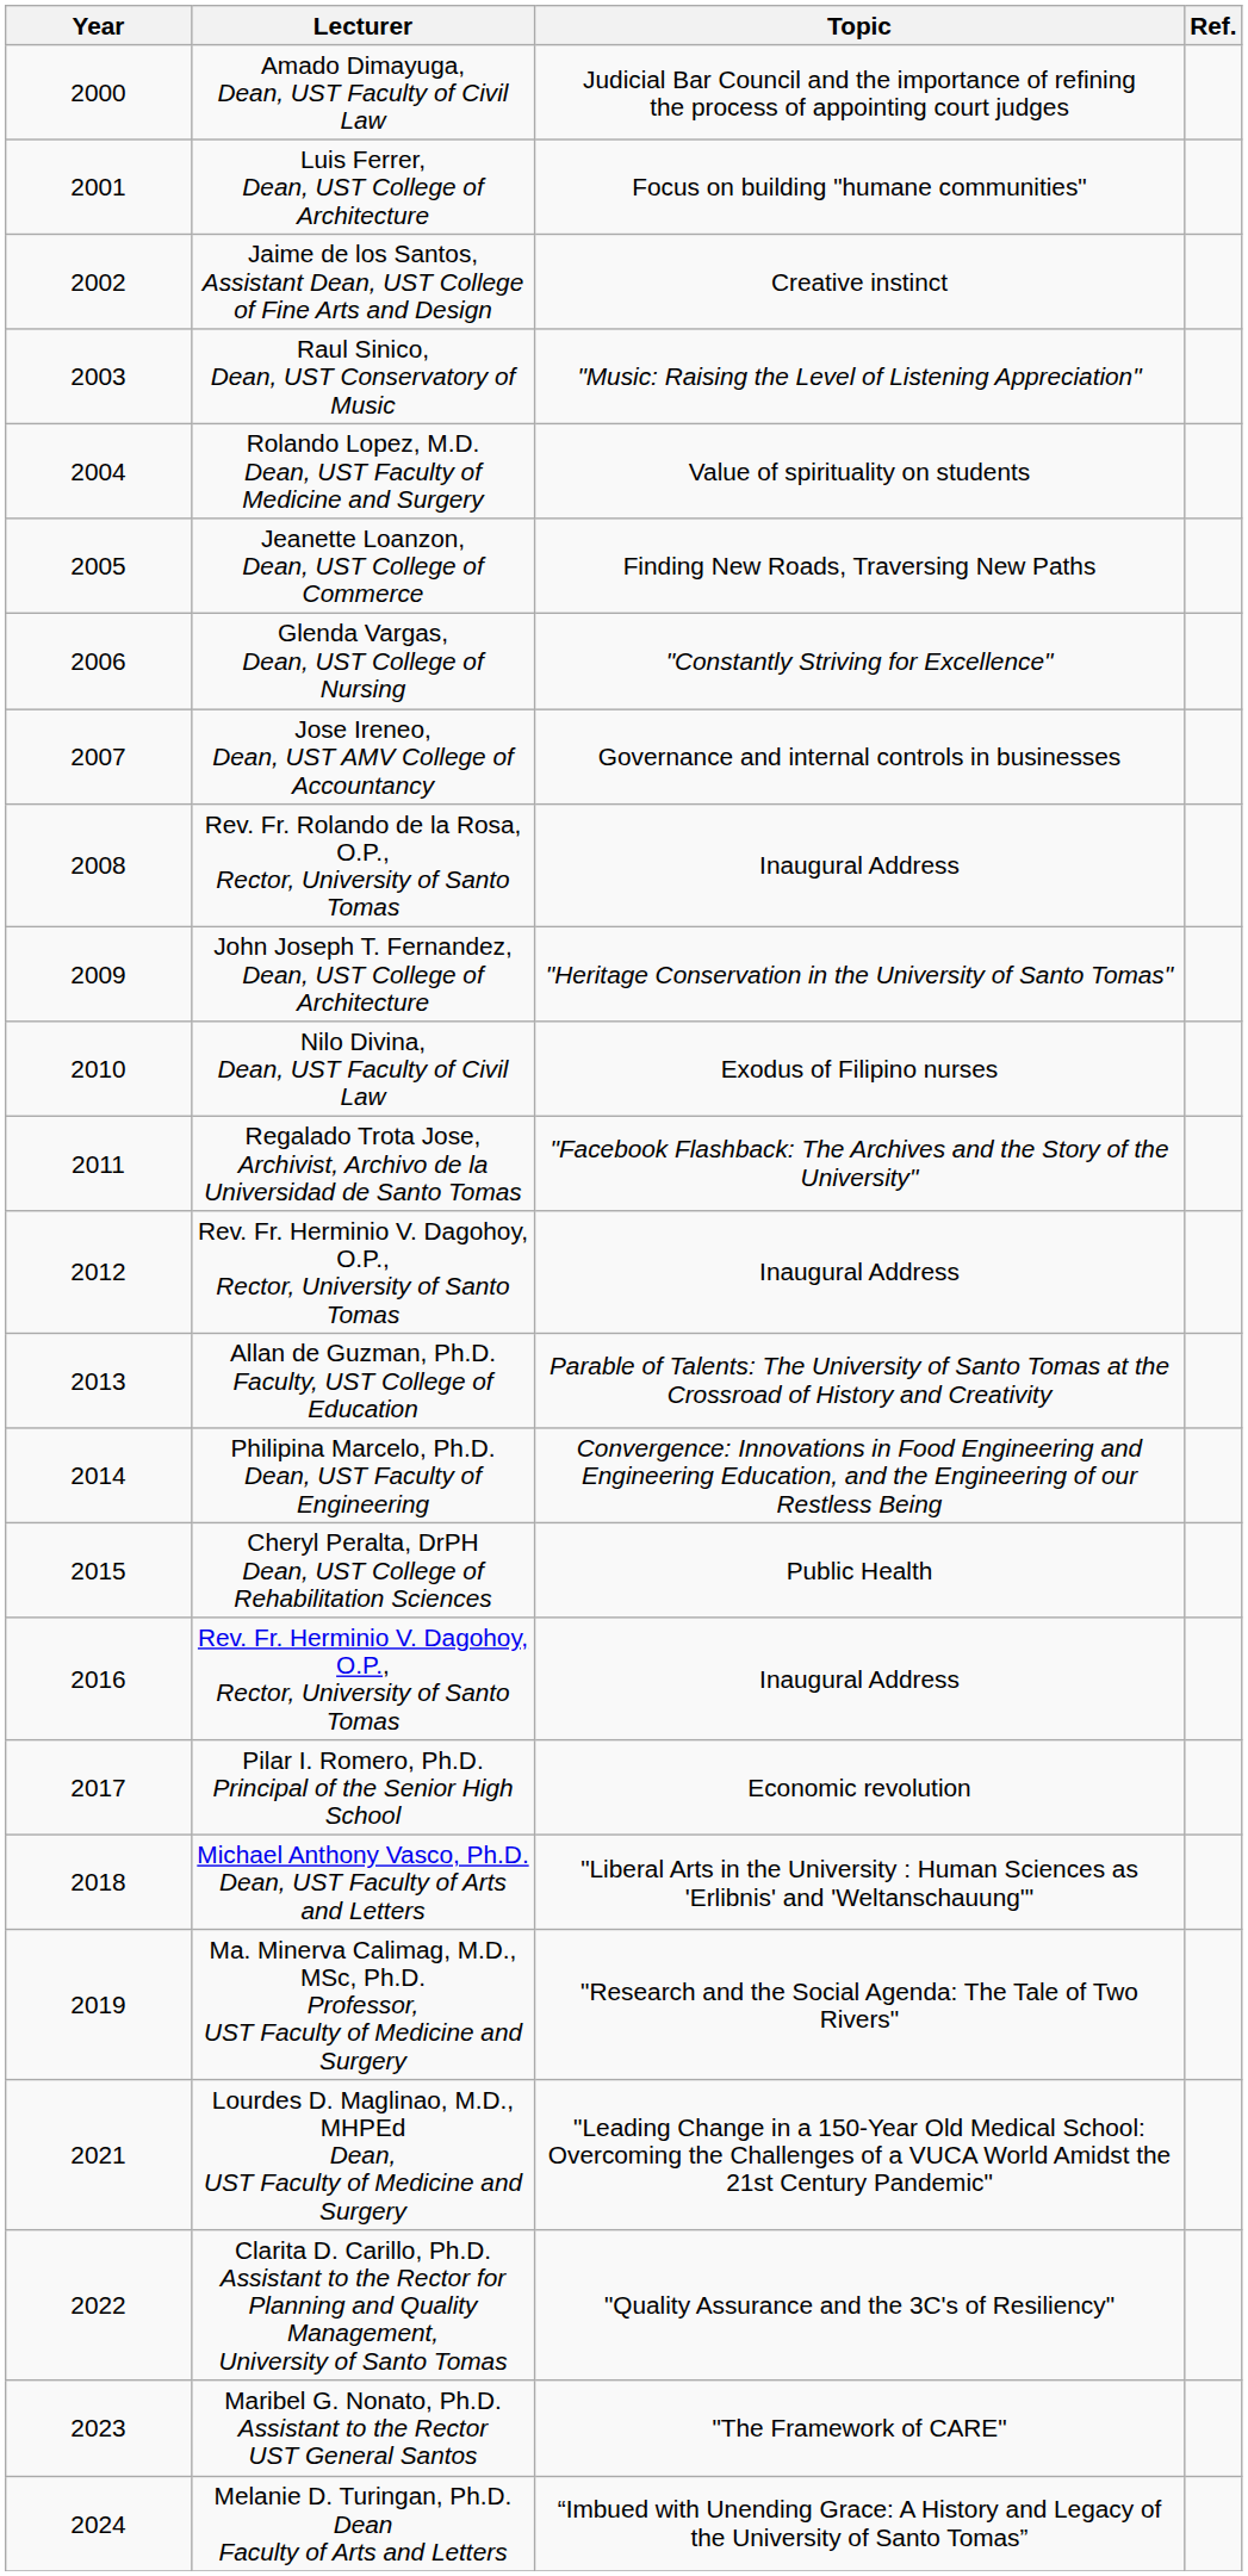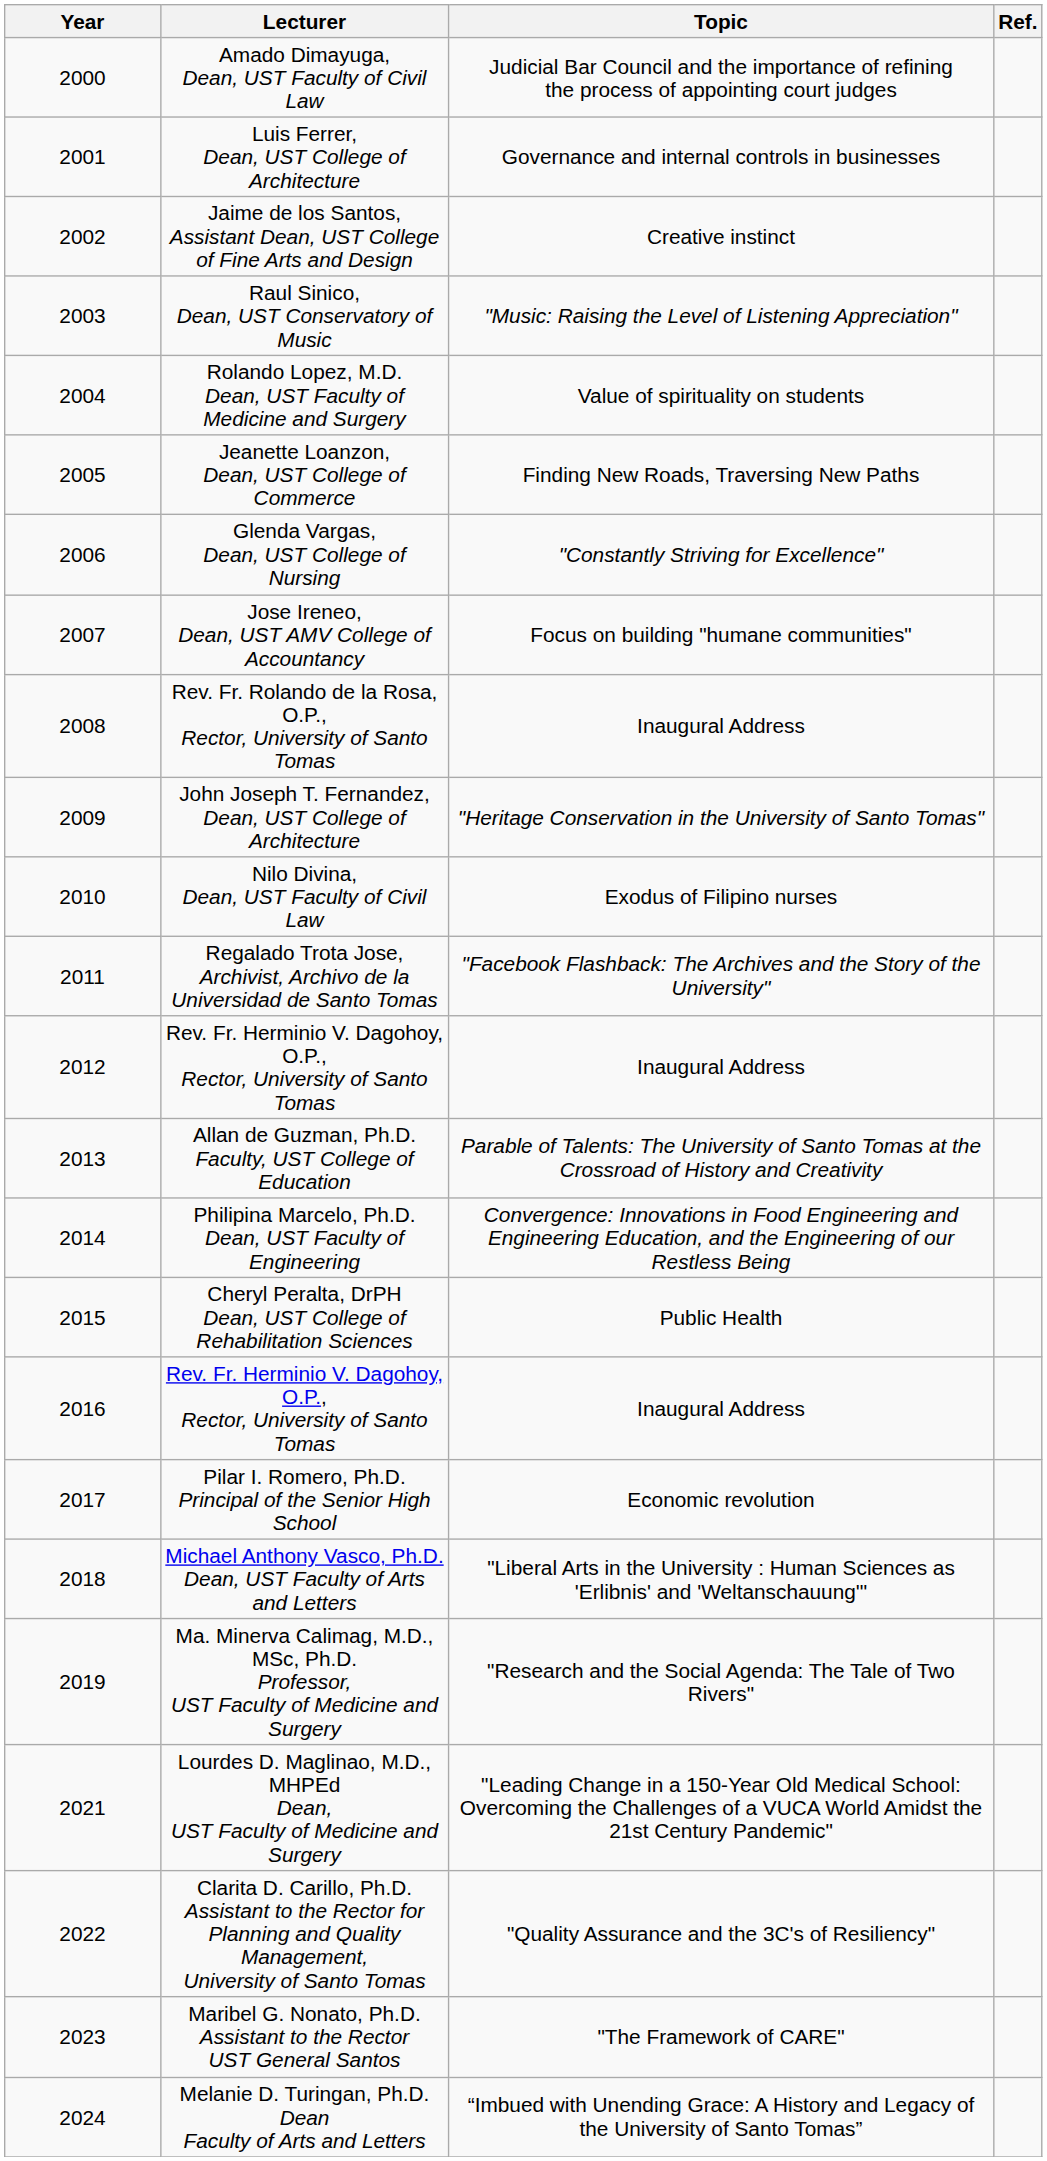Luis Ferrer, Dean, UST College of Architecture | Topic: Focus on building "humane communities" -> Governance and internal controls in businesses
Jose Ireneo, Dean, UST AMV College of Accountancy | Topic: Governance and internal controls in businesses -> Focus on building "humane communities"
